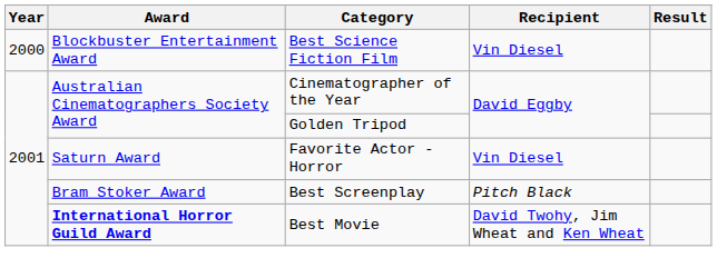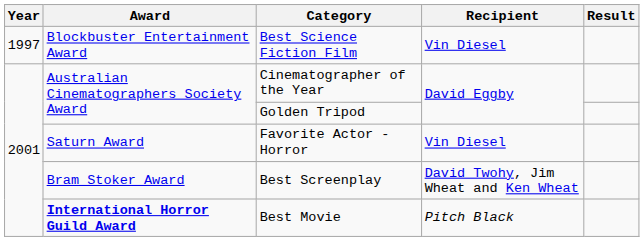Best Science Fiction Film | Year: 2000 -> 1997
Best Screenplay | Recipient: Pitch Black -> David Twohy, Jim Wheat and Ken Wheat
Best Movie | Recipient: David Twohy, Jim Wheat and Ken Wheat -> Pitch Black
